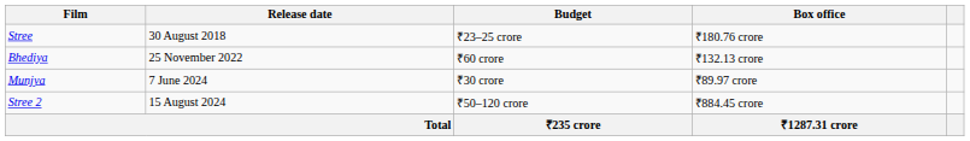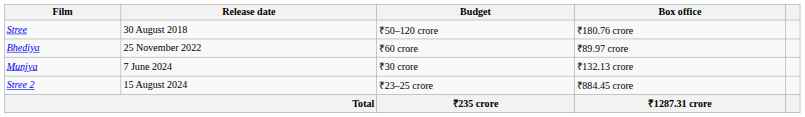Stree | Budget: ₹23–25 crore -> ₹50–120 crore
Bhediya | Box office: ₹132.13 crore -> ₹89.97 crore
Munjya | Box office: ₹89.97 crore -> ₹132.13 crore
Stree 2 | Budget: ₹50–120 crore -> ₹23–25 crore
